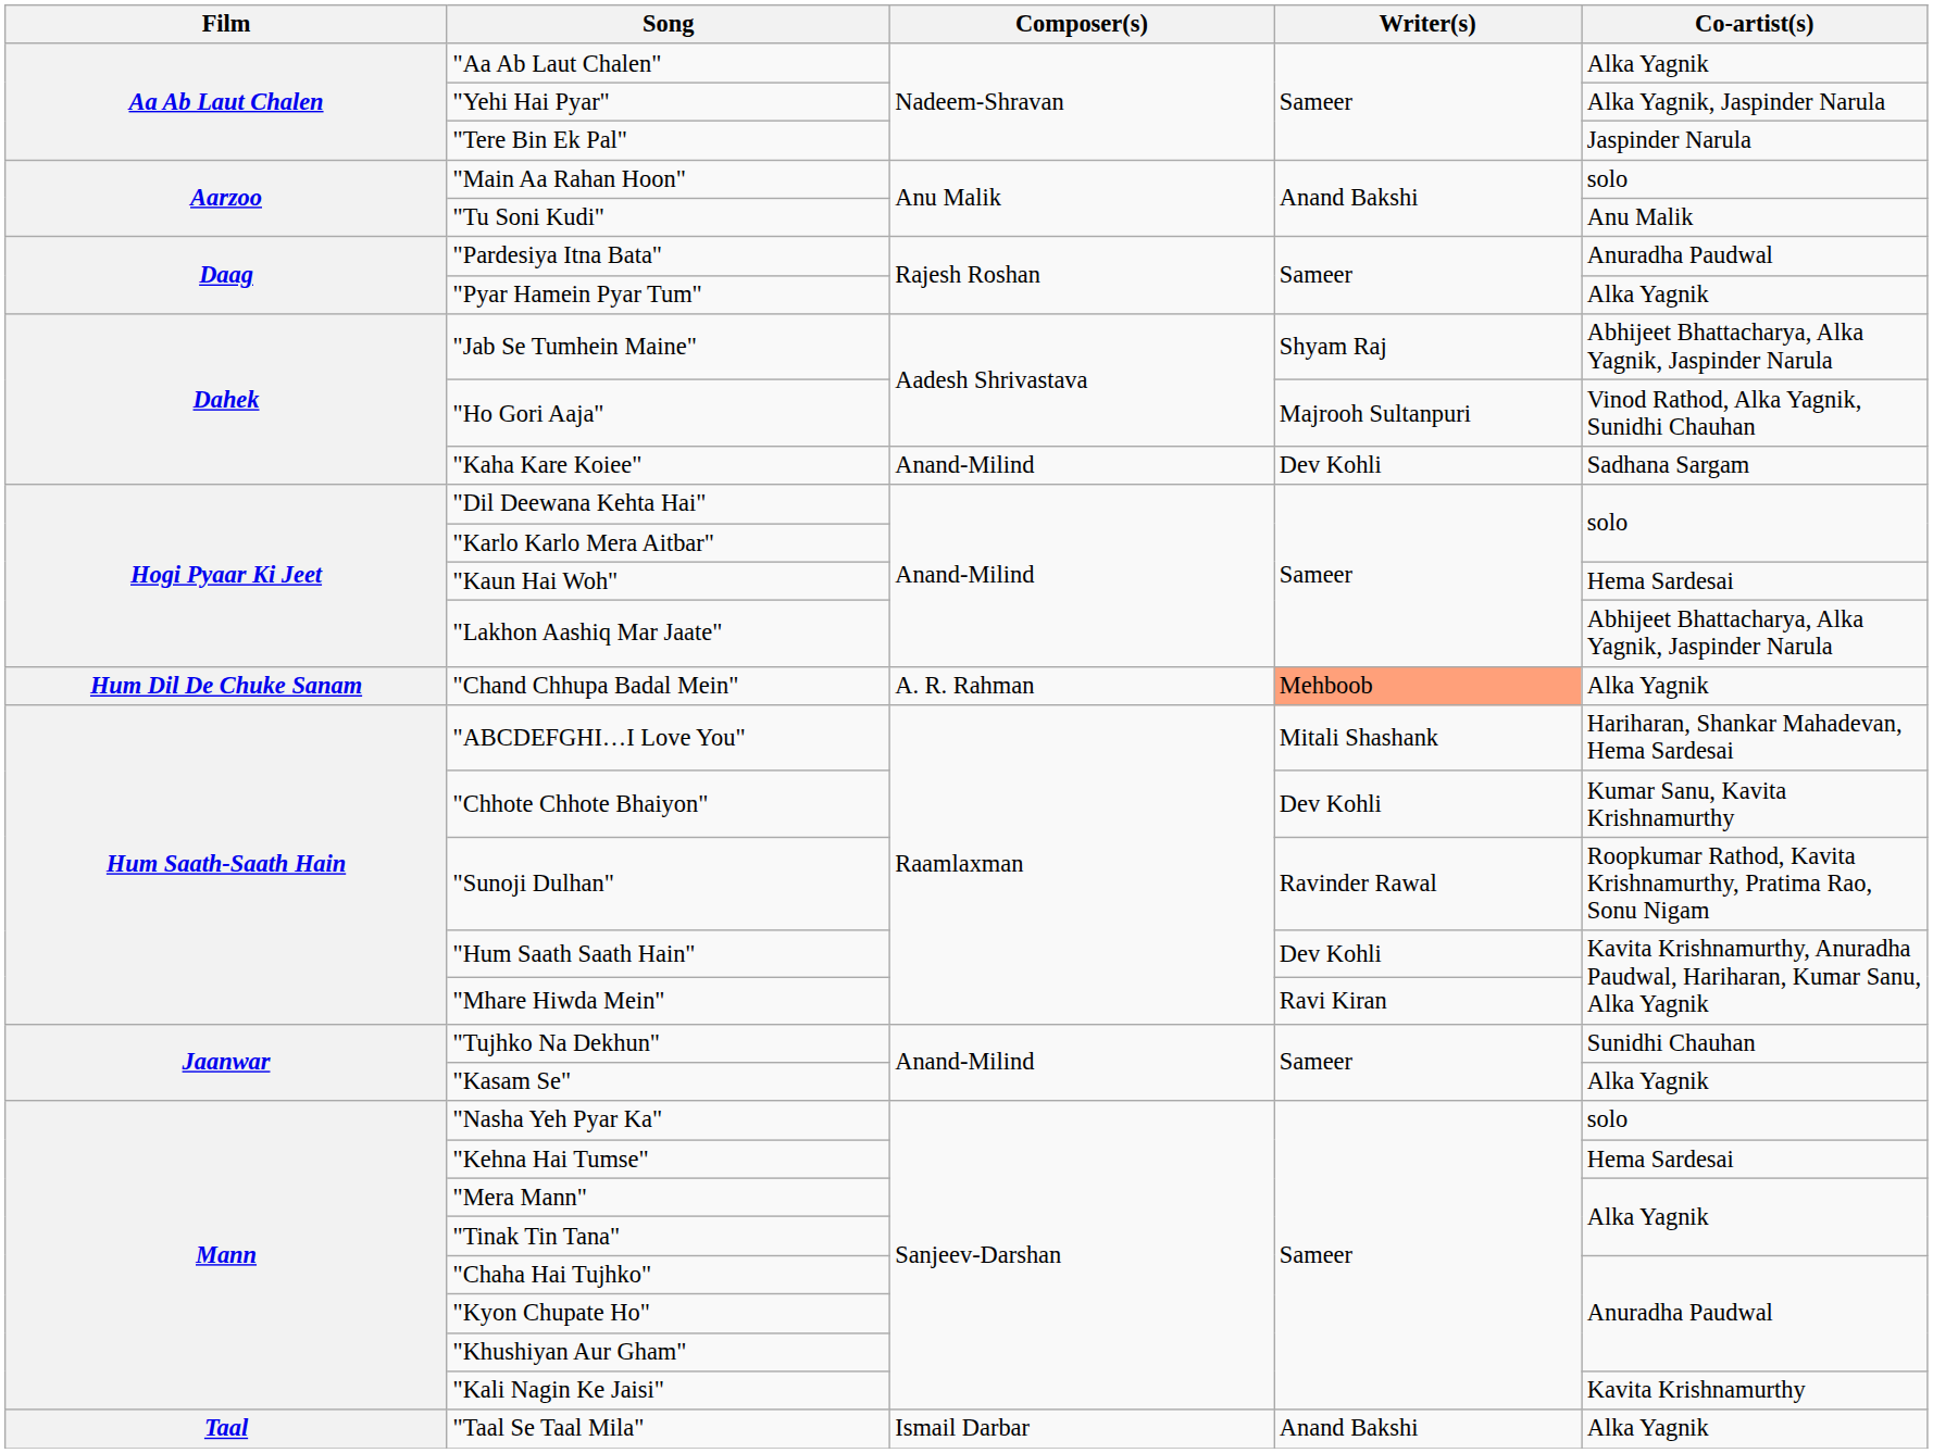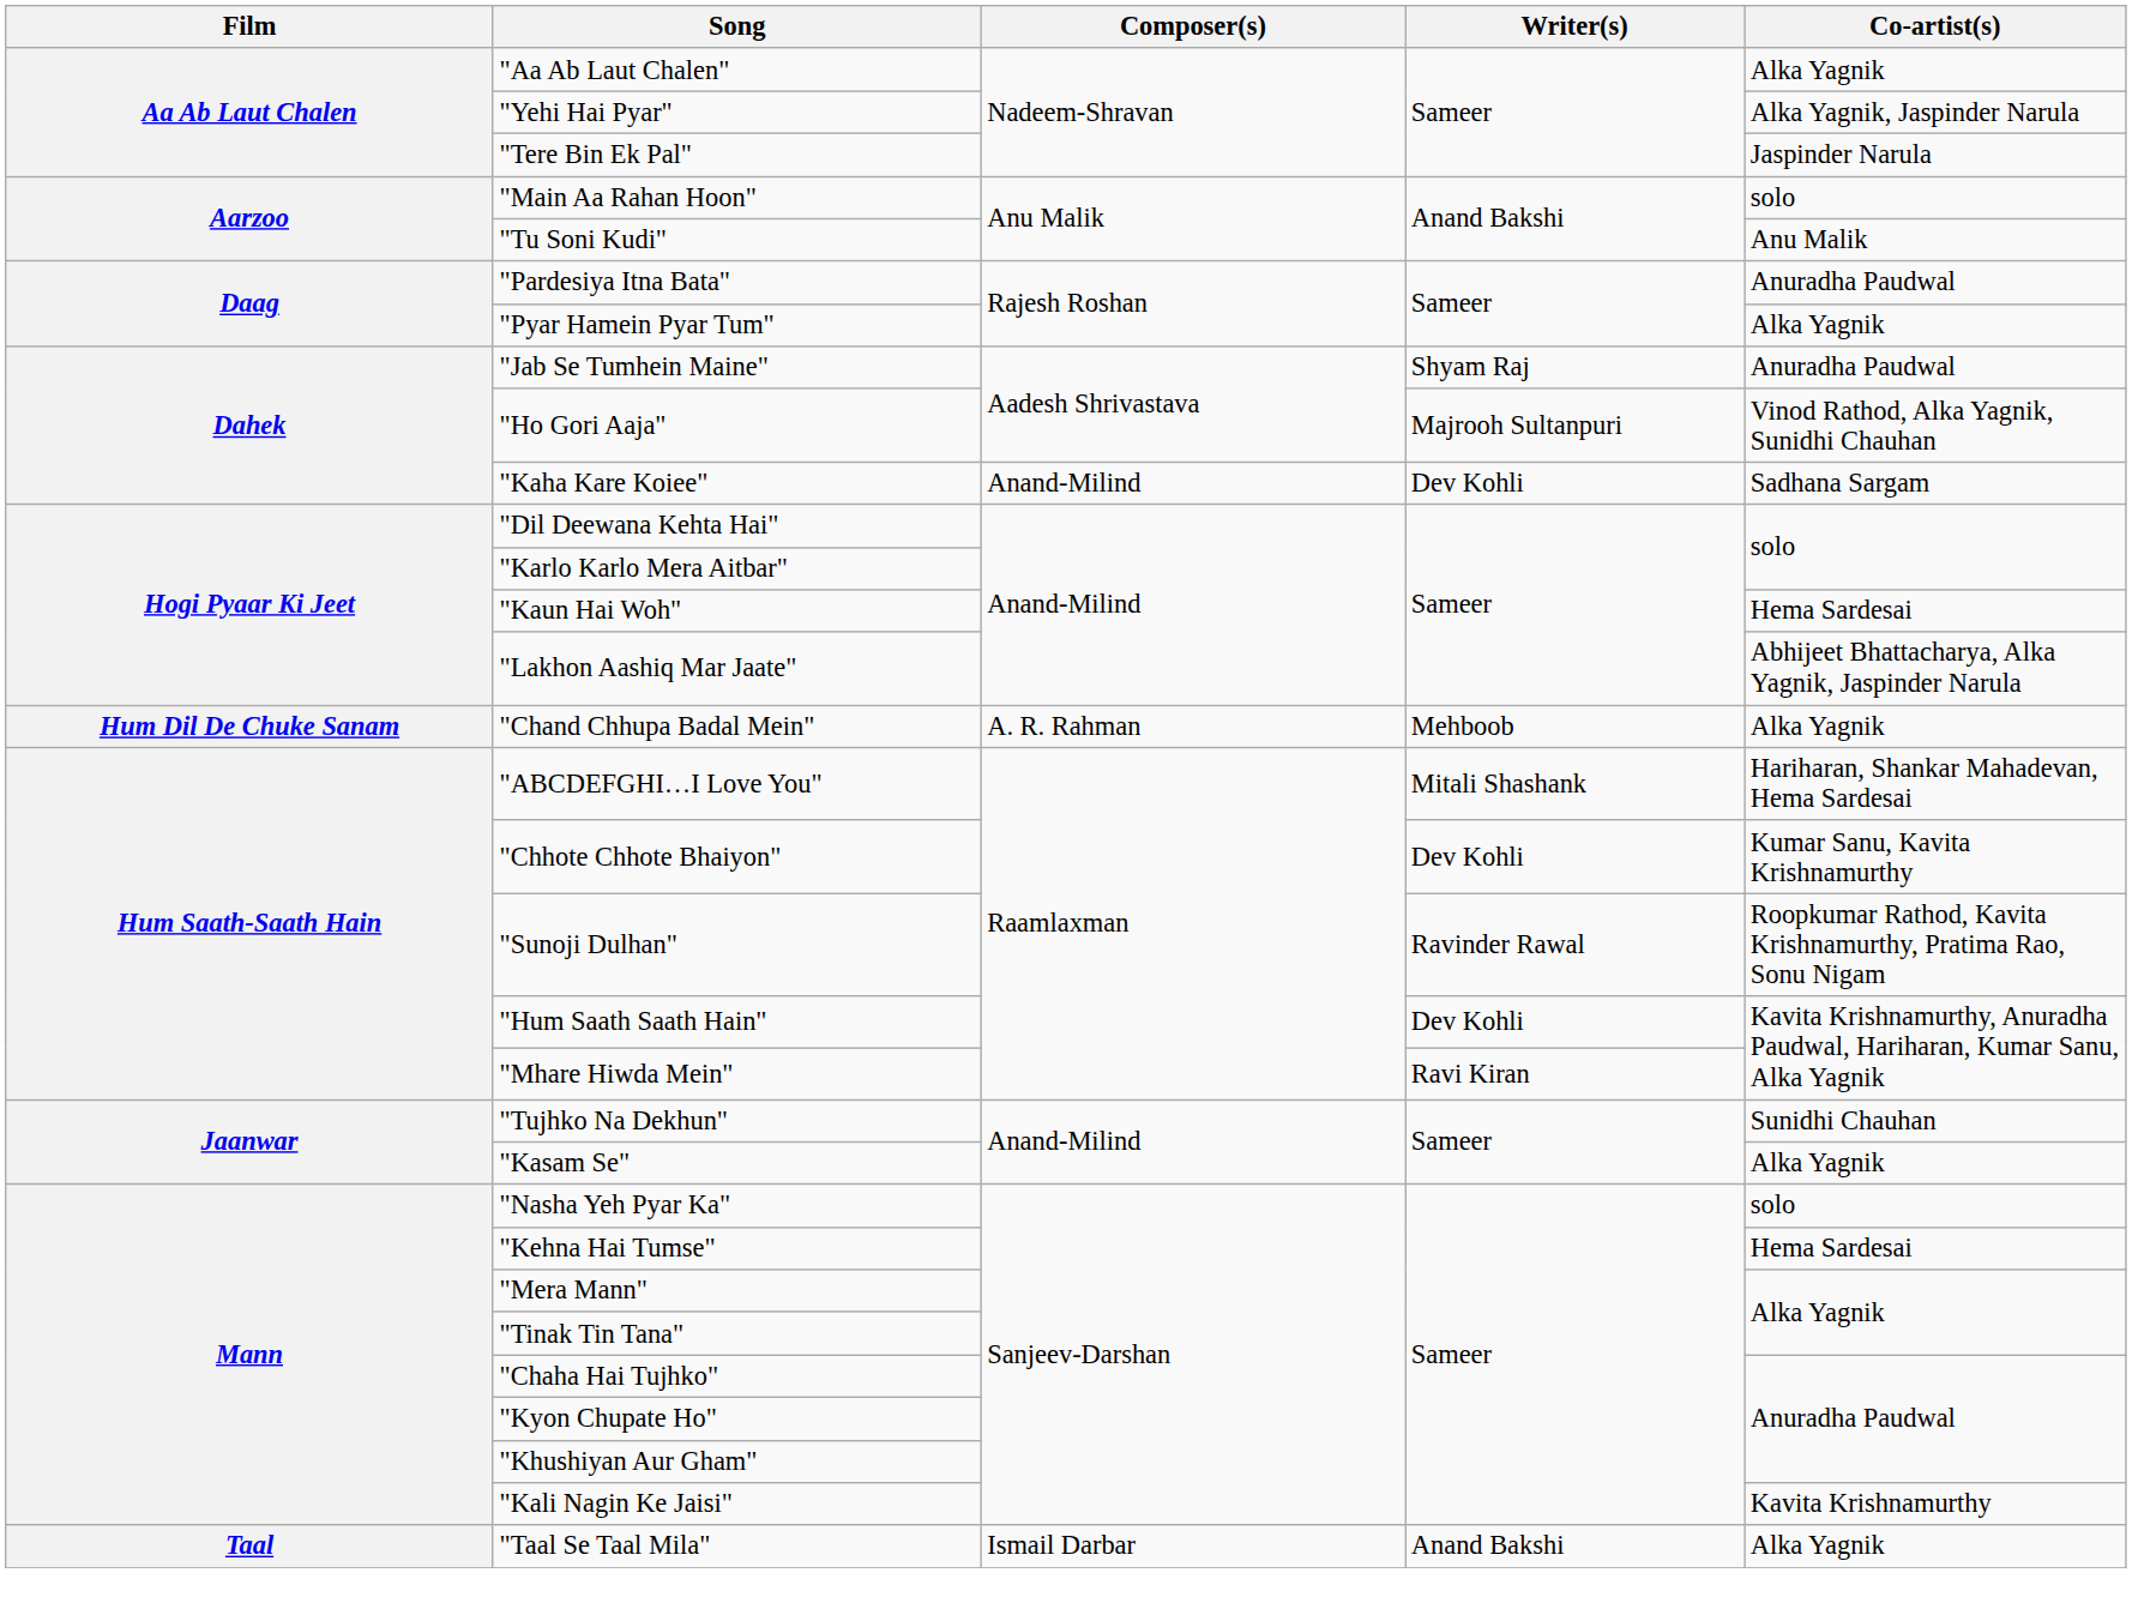"Jab Se Tumhein Maine" | Co-artist(s): Abhijeet Bhattacharya, Alka Yagnik, Jaspinder Narula -> Anuradha Paudwal
"Chand Chhupa Badal Mein" | Writer(s): lightsalmon background -> no background
